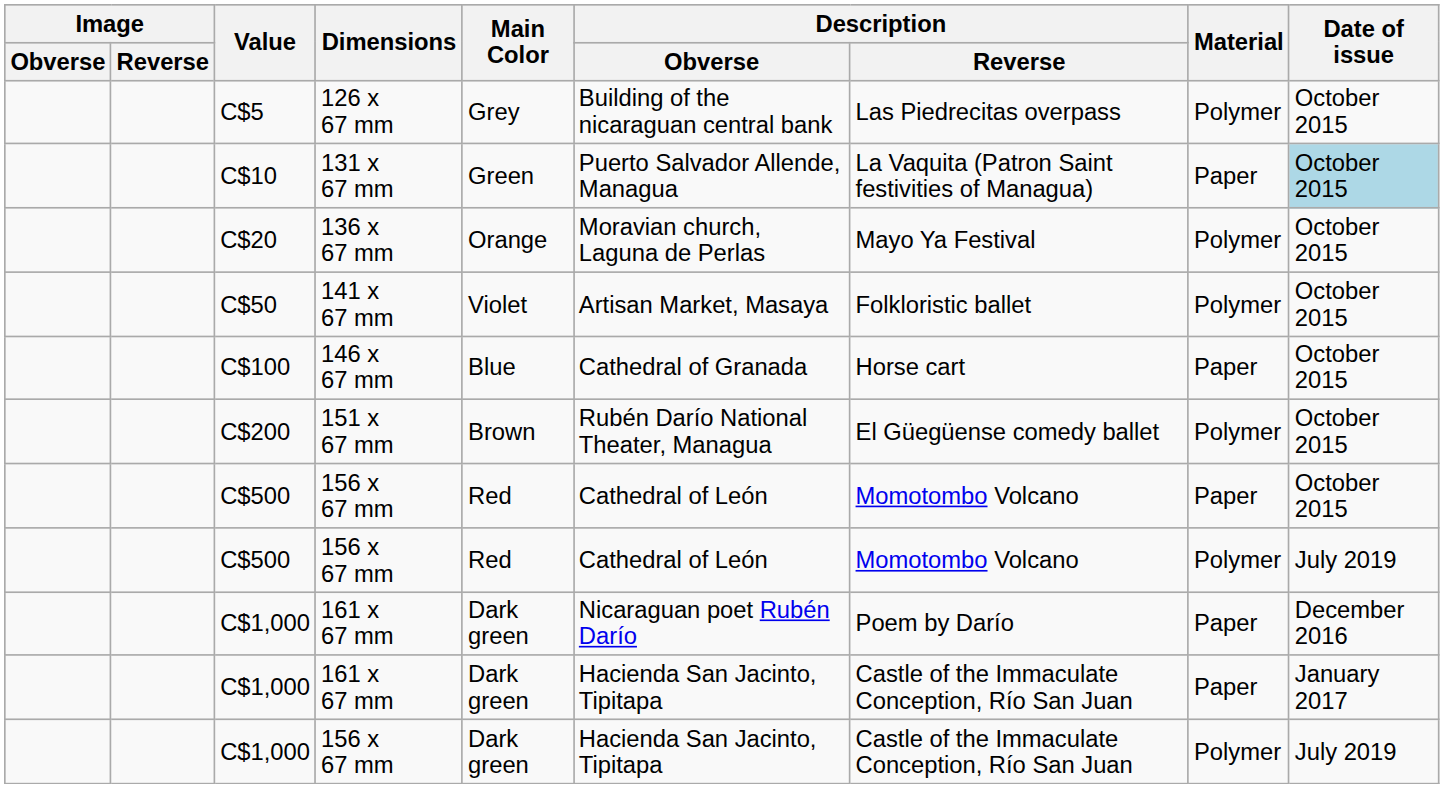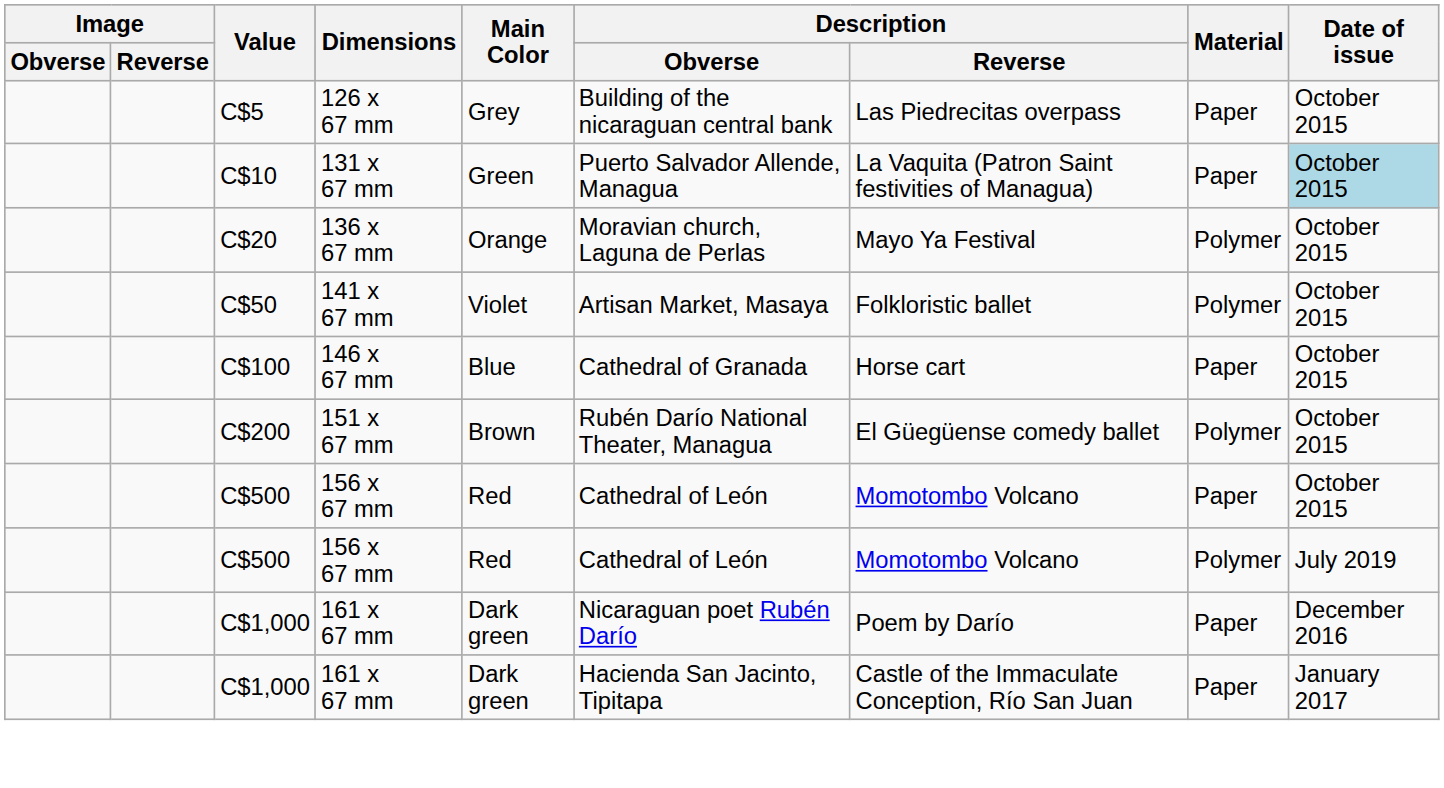C$5 | Material: Polymer -> Paper
- row: C$1,000 | 156 x 67 mm | Dark green | Hacienda San Jacinto, Tipitapa | Castle of the Immaculate Conception, Río San Juan | Polymer | July 2019
